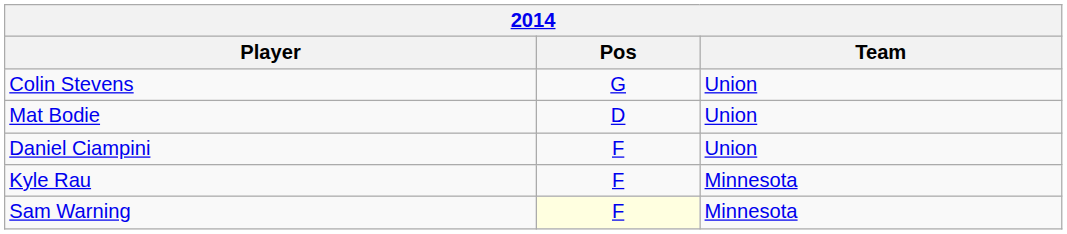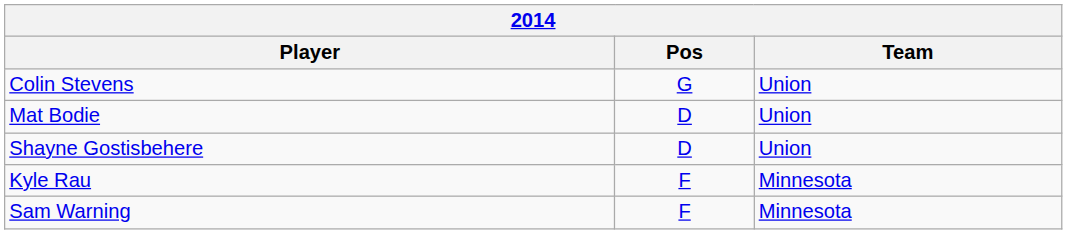+ row: Shayne Gostisbehere | D | Union
- row: Daniel Ciampini | F | Union
Sam Warning | Pos: lightyellow background -> no background
